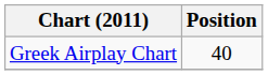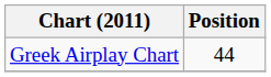Greek Airplay Chart | Position: 40 -> 44
